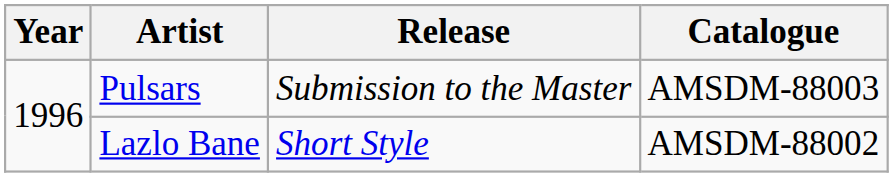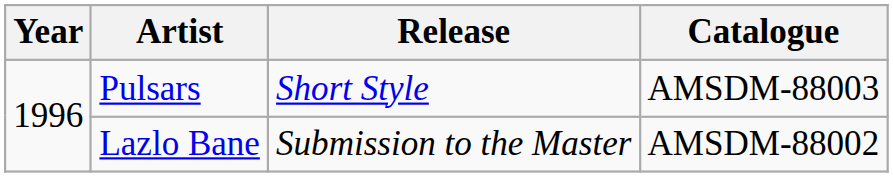Pulsars | Release: Submission to the Master -> Short Style
Lazlo Bane | Release: Short Style -> Submission to the Master
